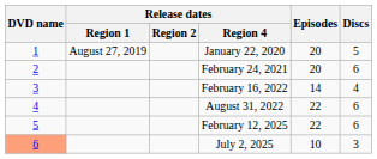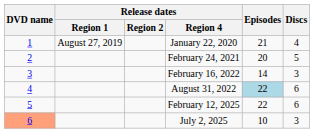January 22, 2020 | Episodes: 20 -> 21
January 22, 2020 | Discs: 5 -> 4
February 24, 2021 | Discs: 6 -> 5
February 16, 2022 | Discs: 4 -> 3
August 31, 2022 | Episodes: no background -> lightblue background
